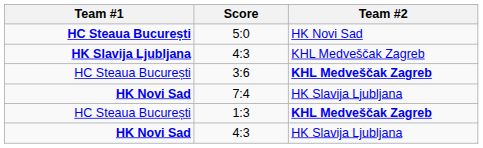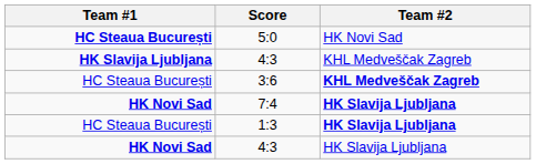7:4 | Team #2: normal -> bold
1:3 | Team #2: KHL Medveščak Zagreb -> HK Slavija Ljubljana
